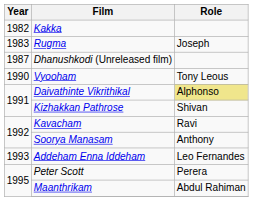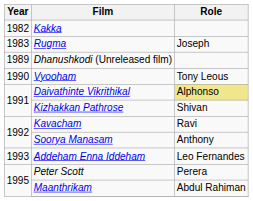Dhanushkodi (Unreleased film) | Year: 1987 -> 1989
